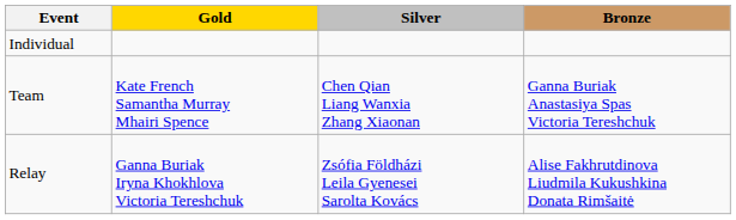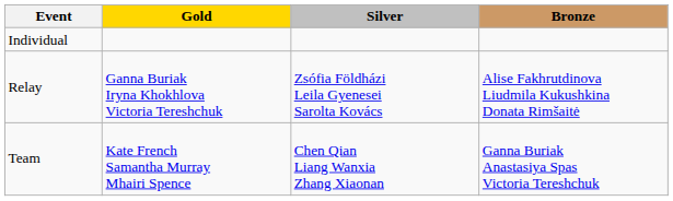rows swapped: Team <-> Relay
